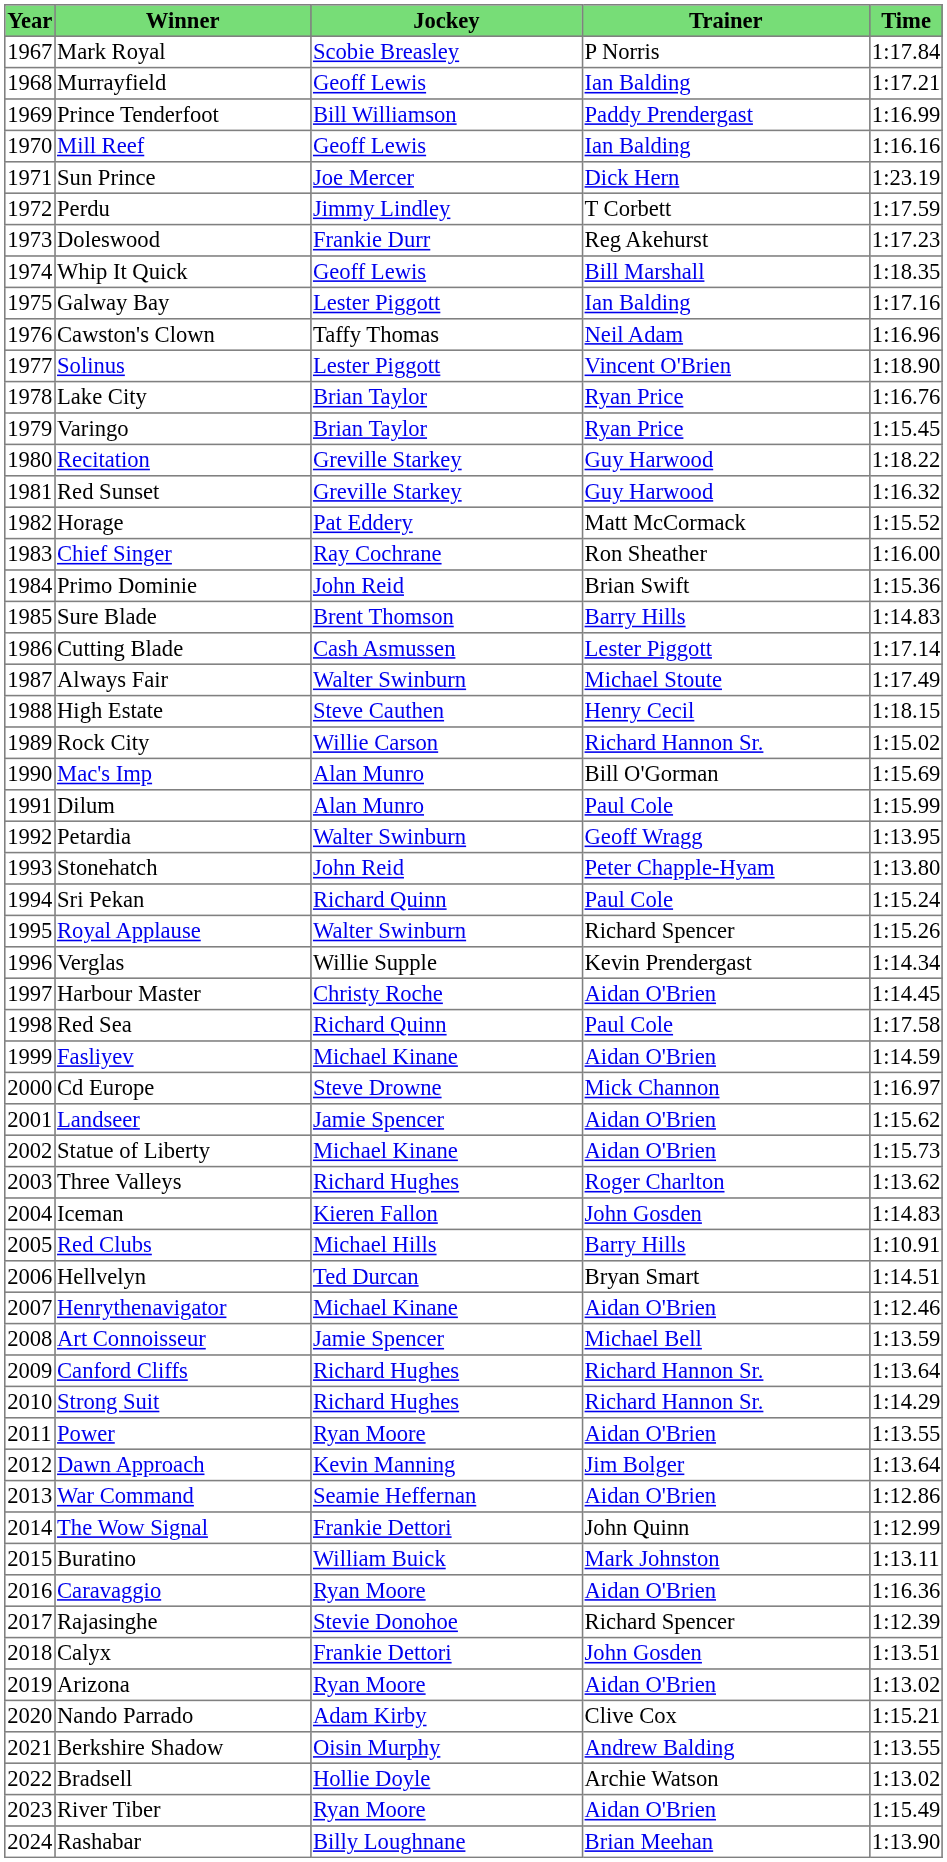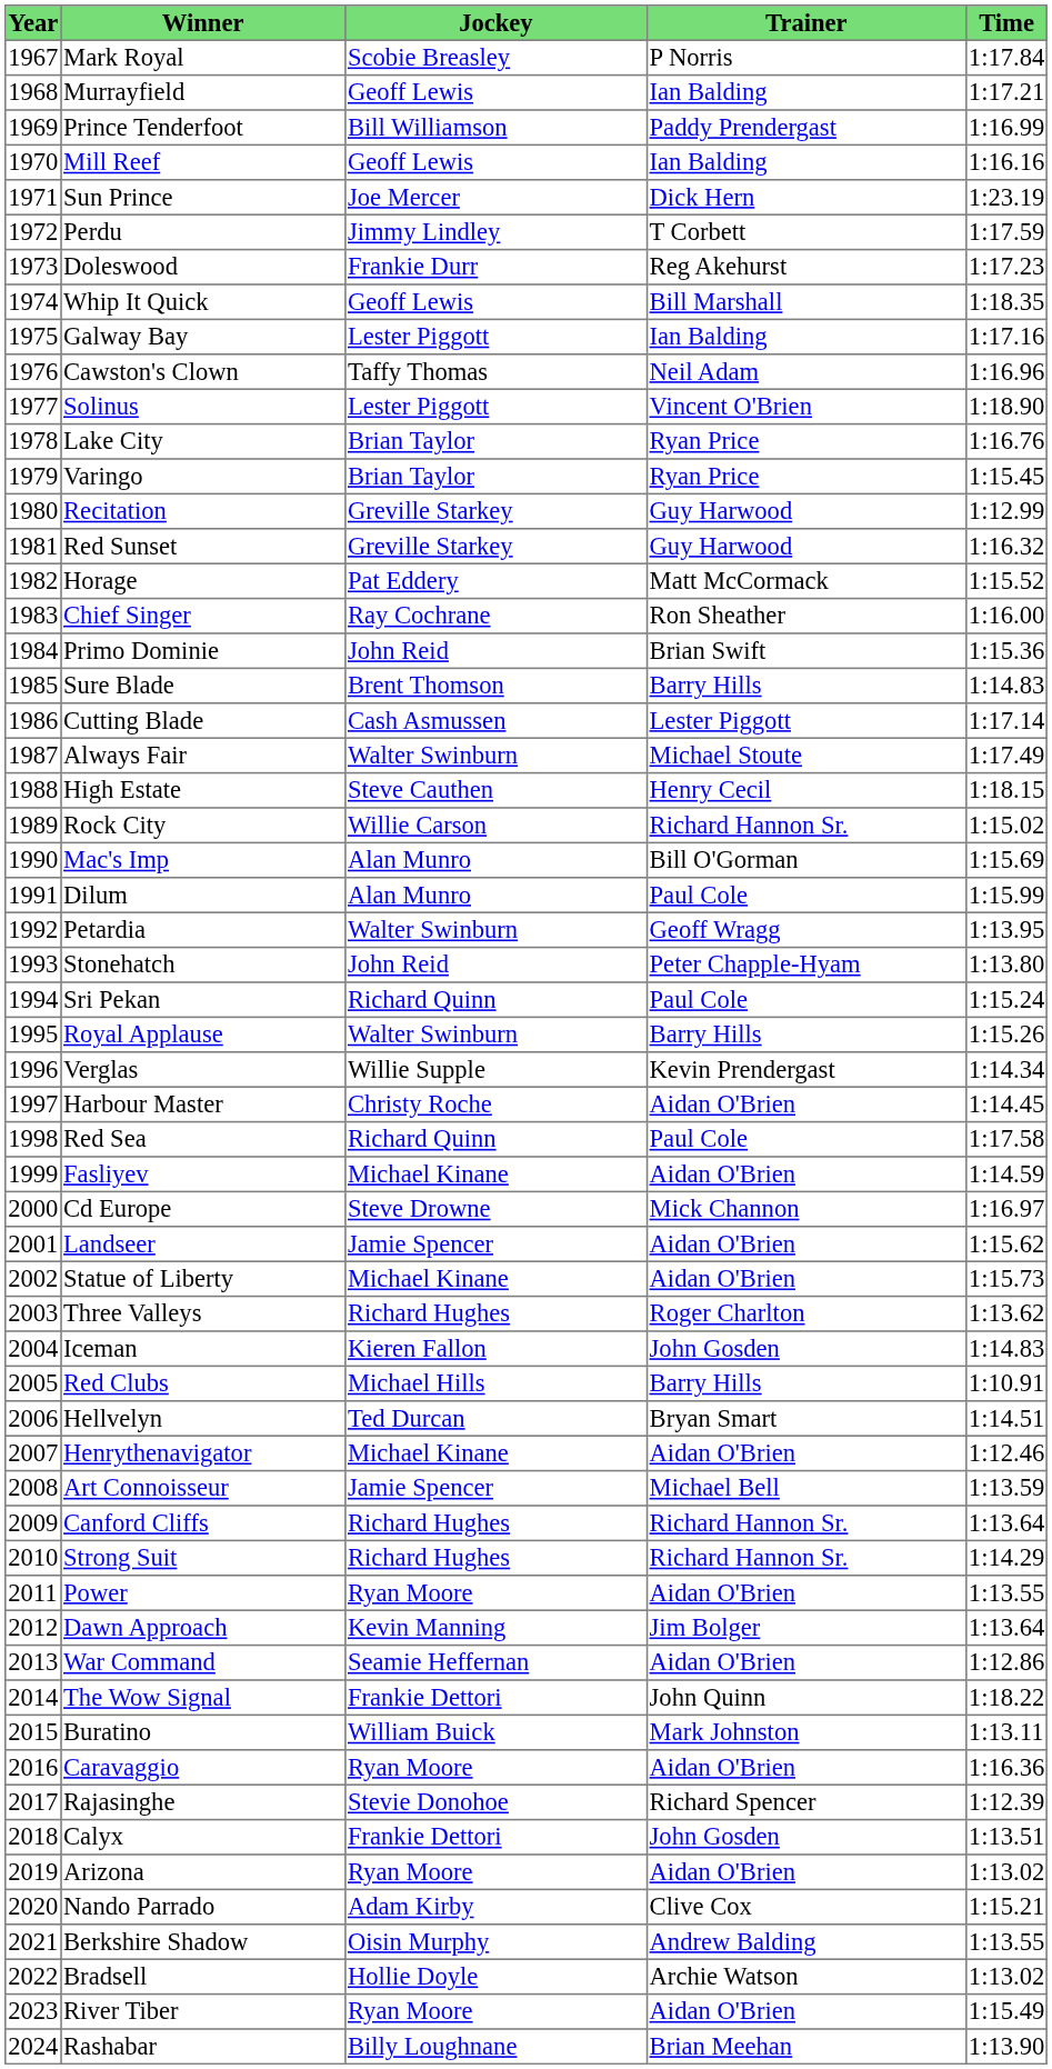Recitation | Time: 1:18.22 -> 1:12.99
Royal Applause | Trainer: Richard Spencer -> Barry Hills
The Wow Signal | Time: 1:12.99 -> 1:18.22
